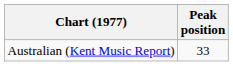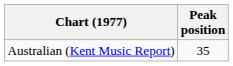Australian (Kent Music Report) | Peak position: 33 -> 35
